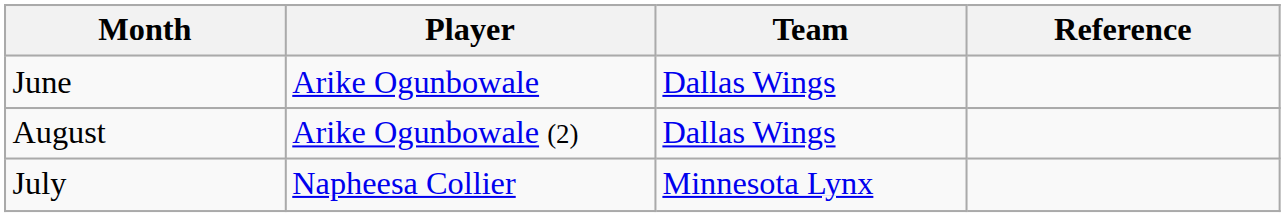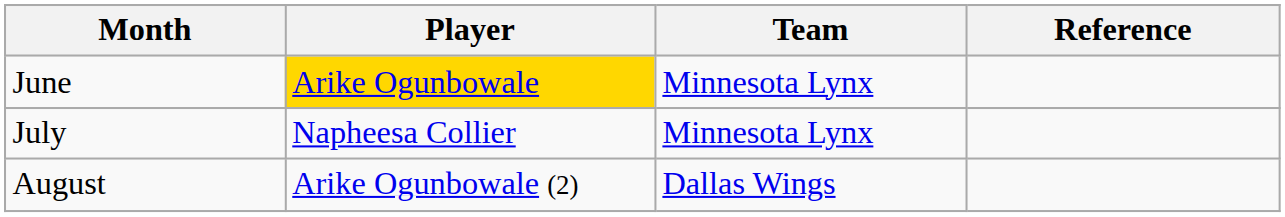June | Player: no background -> gold background
June | Team: Dallas Wings -> Minnesota Lynx
rows swapped: July <-> August
